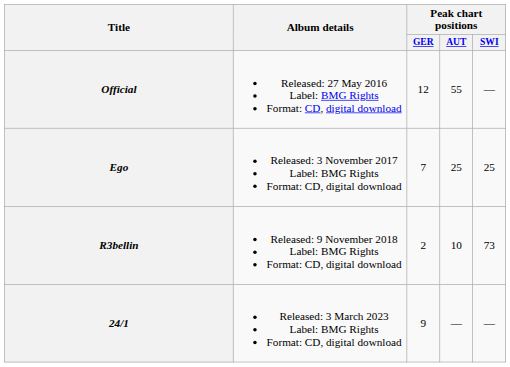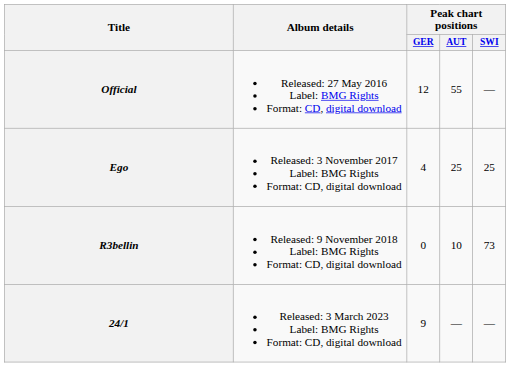Ego | Peak chart positions / GER: 7 -> 4
R3bellin | Peak chart positions / GER: 2 -> 0
